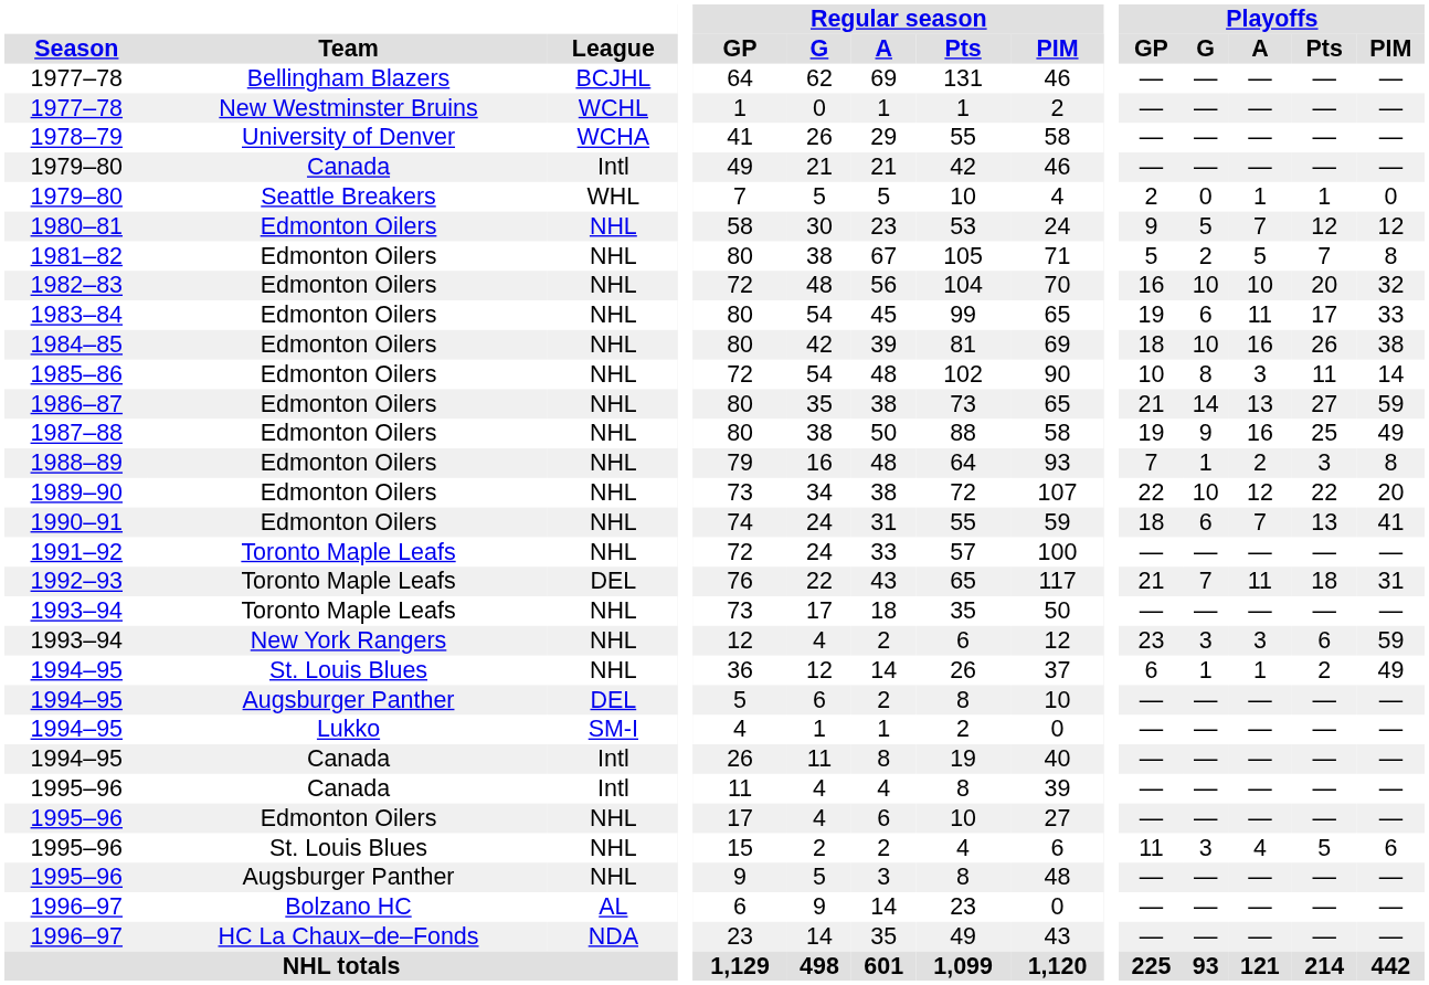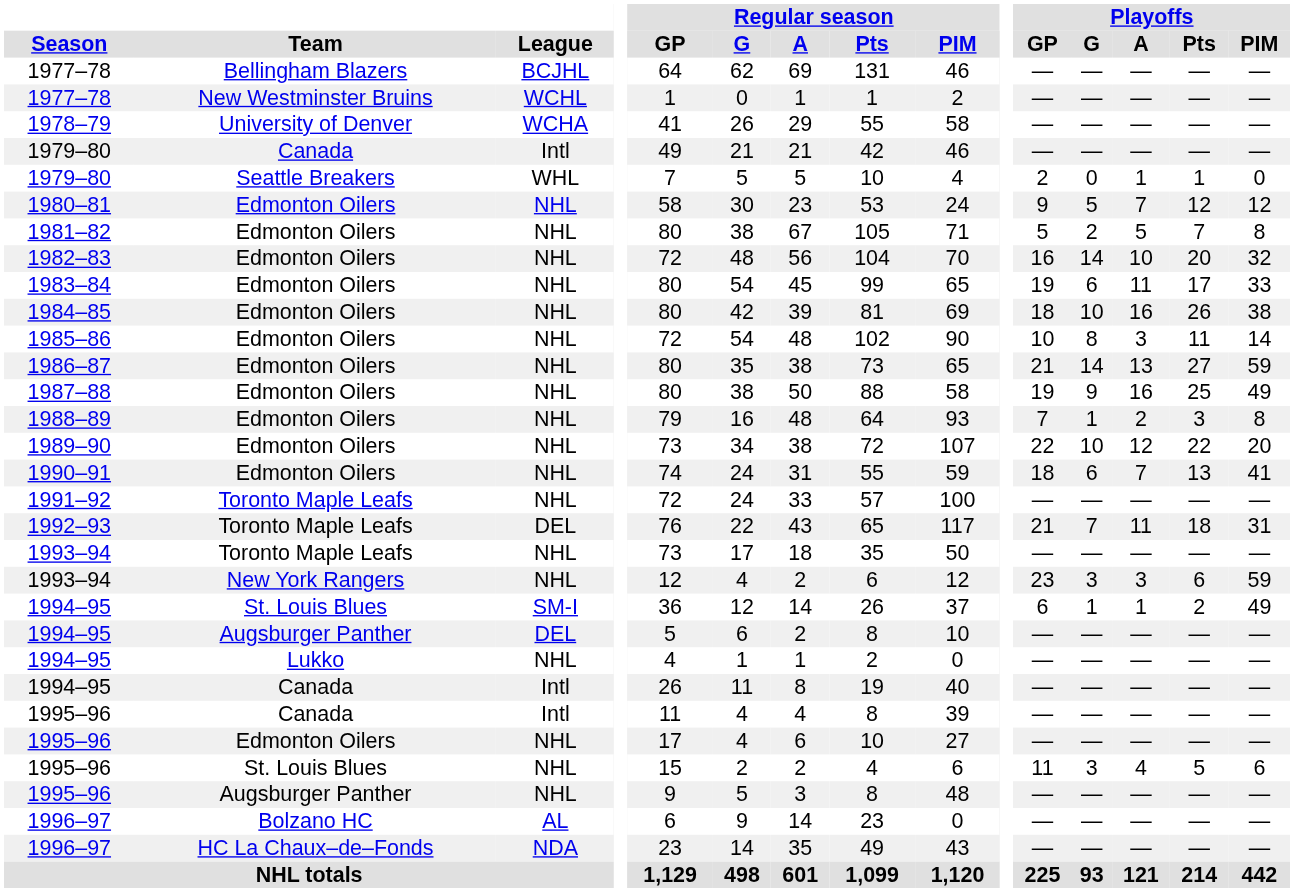1982–83 | Playoffs / G: 10 -> 14
1994–95 / St. Louis Blues | League: NHL -> SM-I
1994–95 / Lukko | League: SM-I -> NHL
